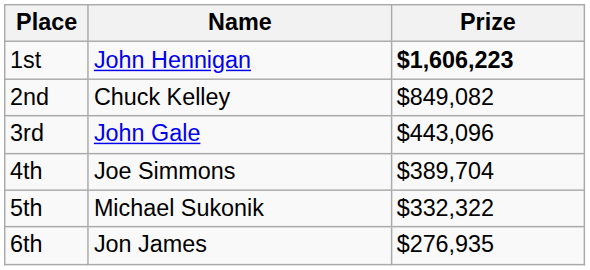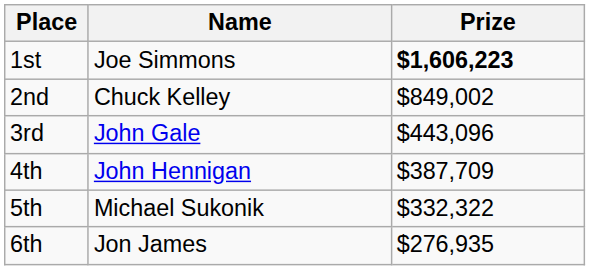1st | Name: John Hennigan -> Joe Simmons
2nd | Prize: $849,082 -> $849,002
4th | Name: Joe Simmons -> John Hennigan
4th | Prize: $389,704 -> $387,709
